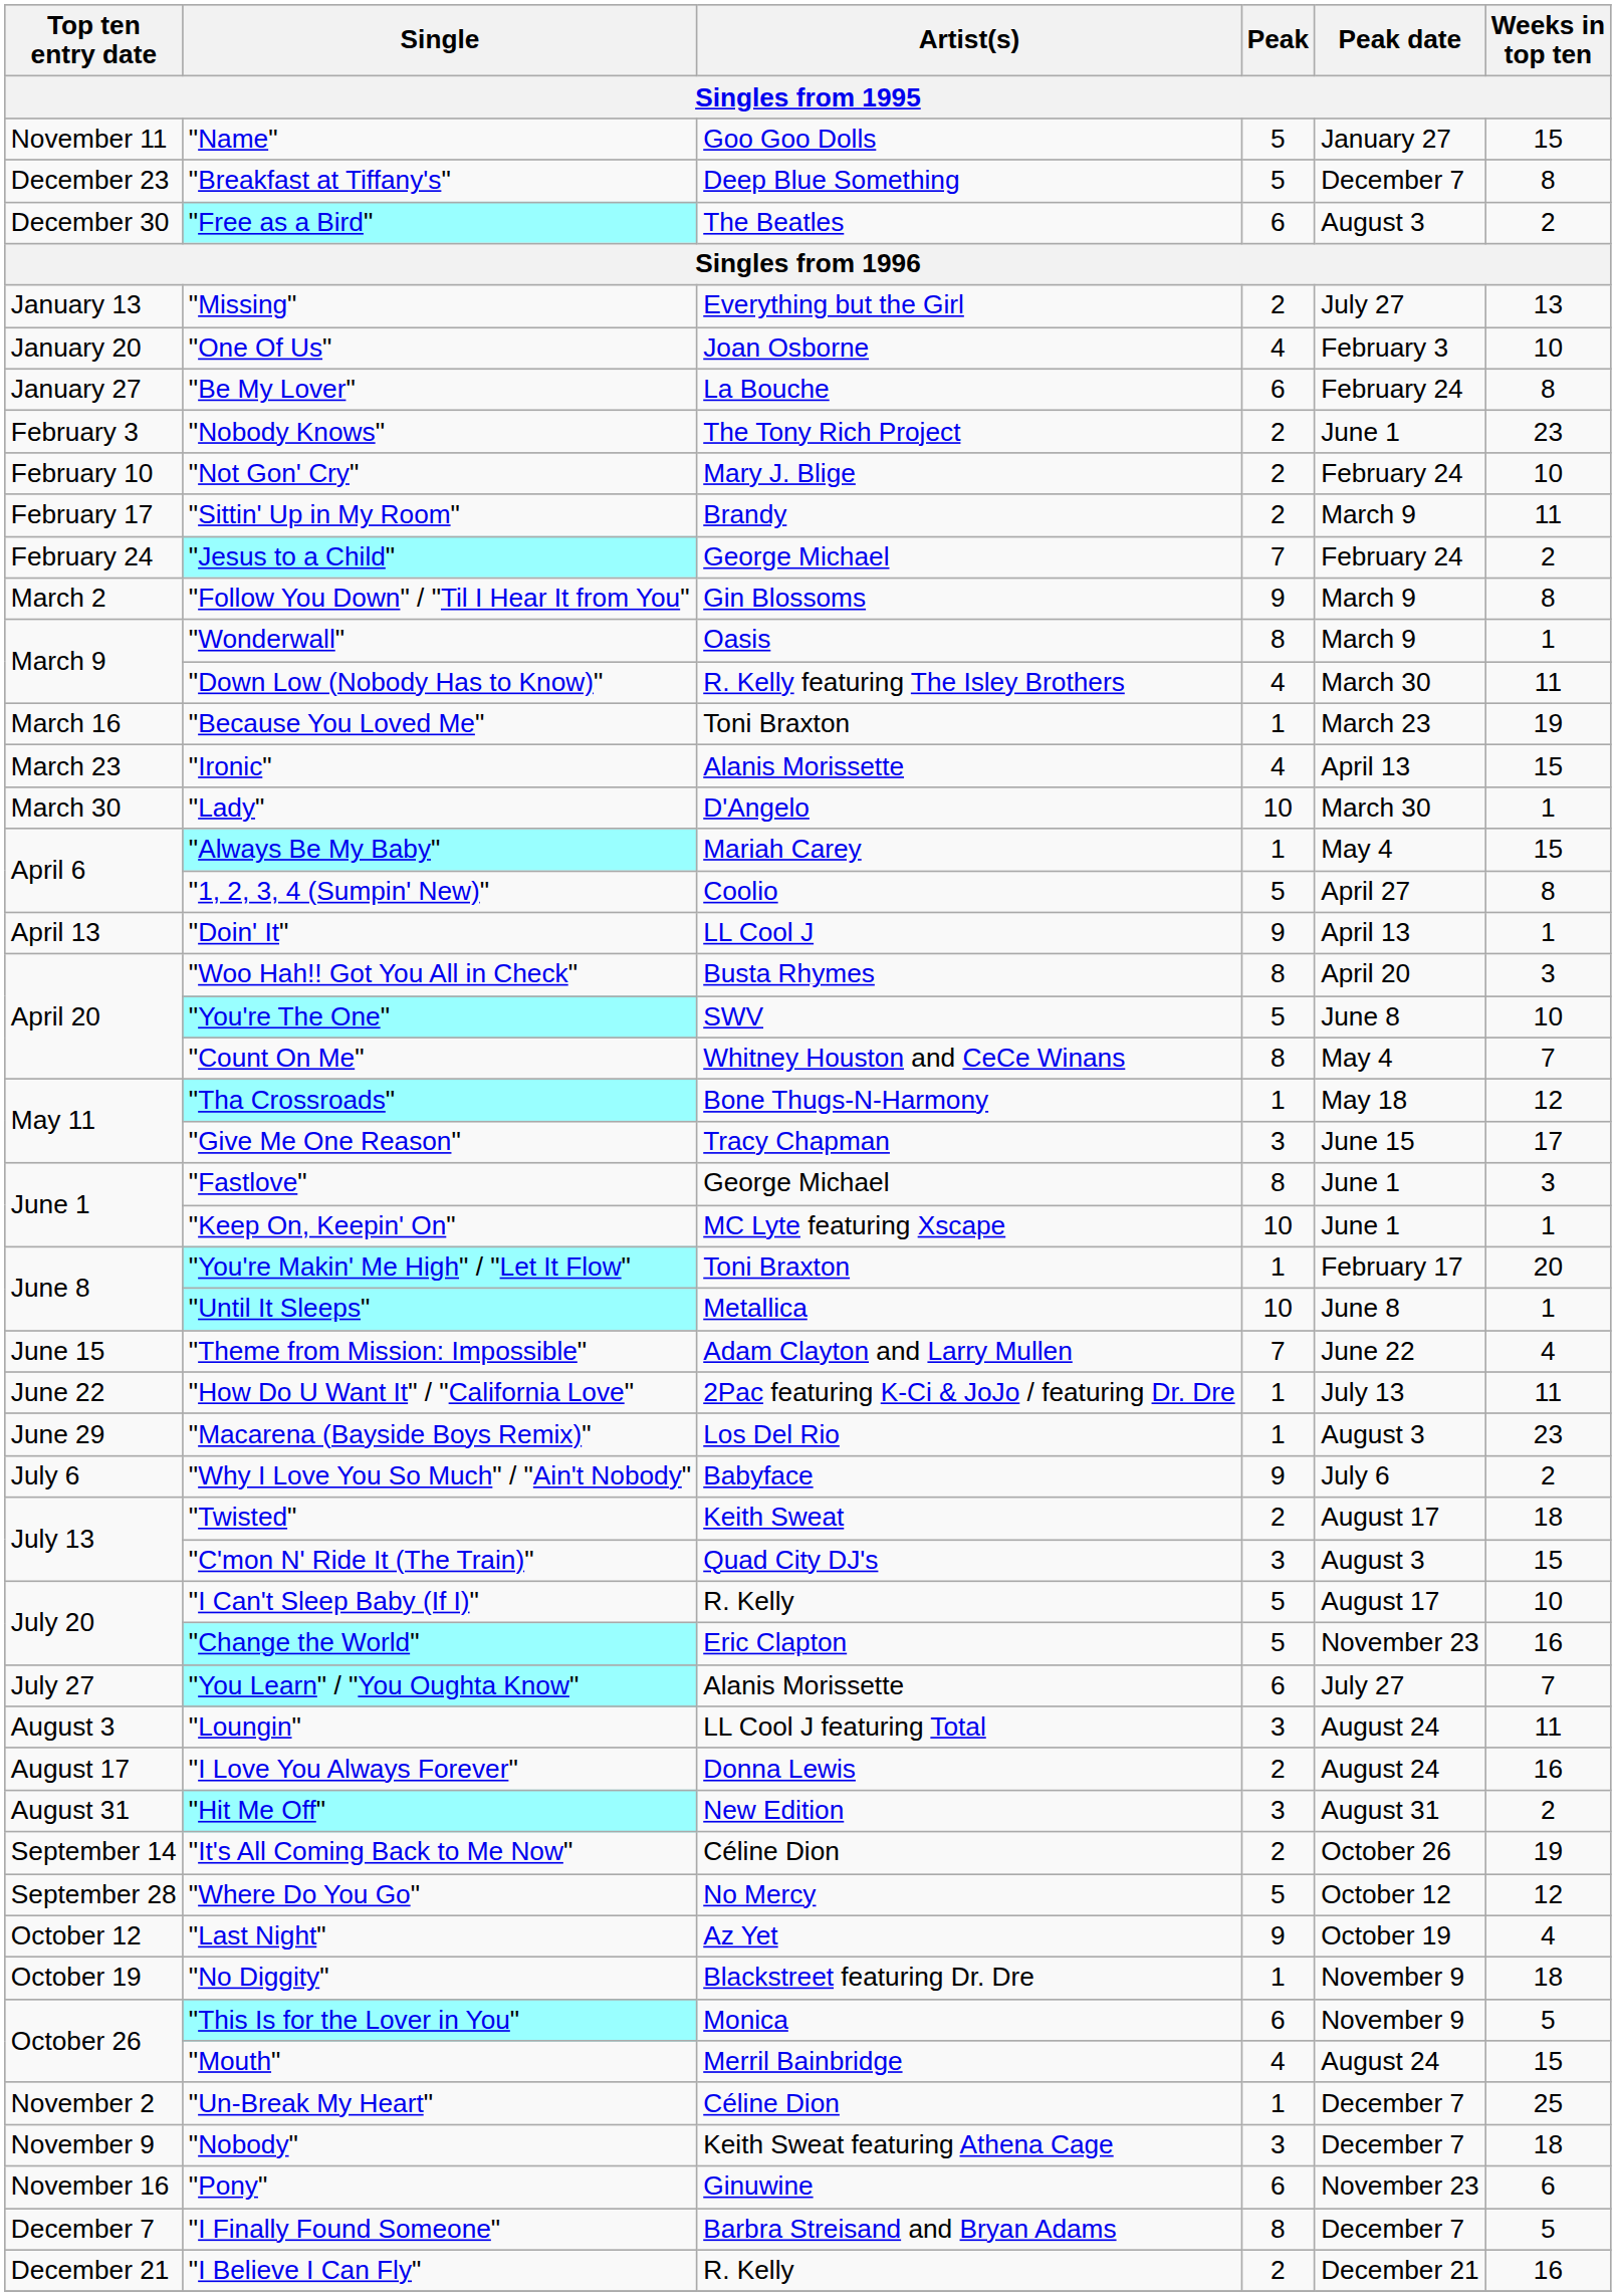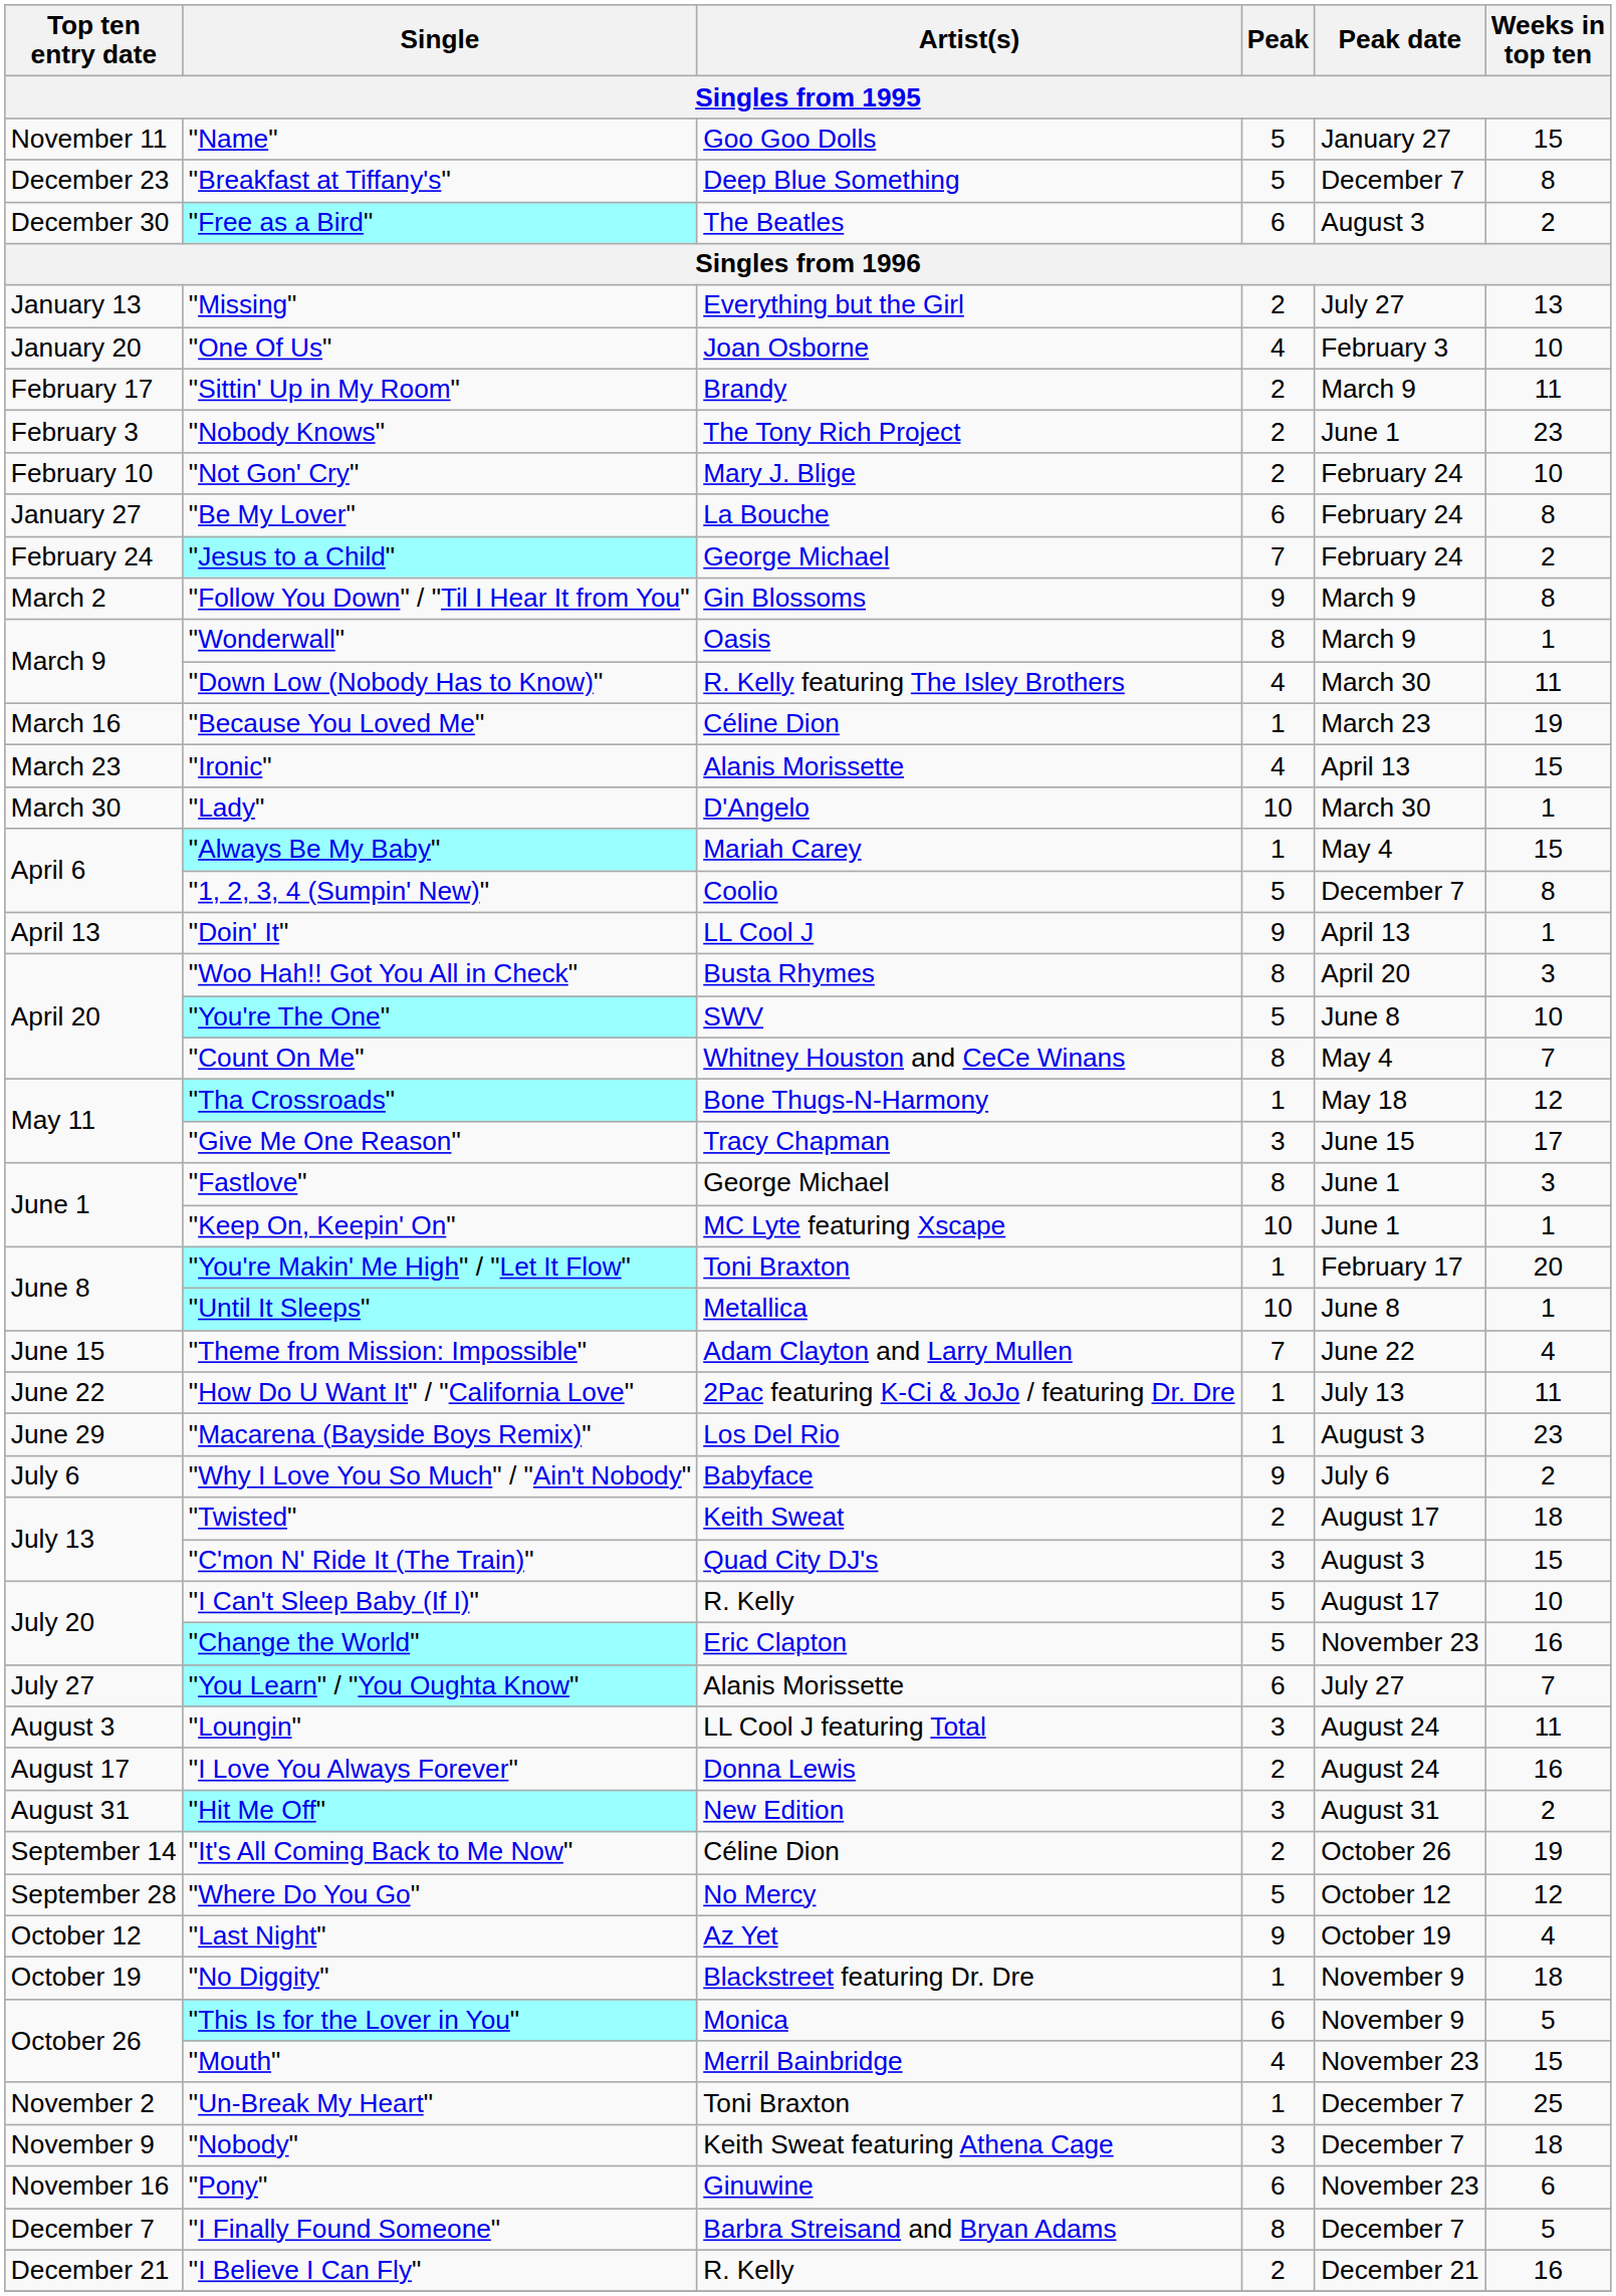rows swapped: "Be My Lover" <-> "Sittin' Up in My Room"
"Because You Loved Me" | Artist(s): Toni Braxton -> Céline Dion
"1, 2, 3, 4 (Sumpin' New)" | Peak date: April 27 -> December 7
"Mouth" | Peak date: August 24 -> November 23
"Un-Break My Heart" | Artist(s): Céline Dion -> Toni Braxton
